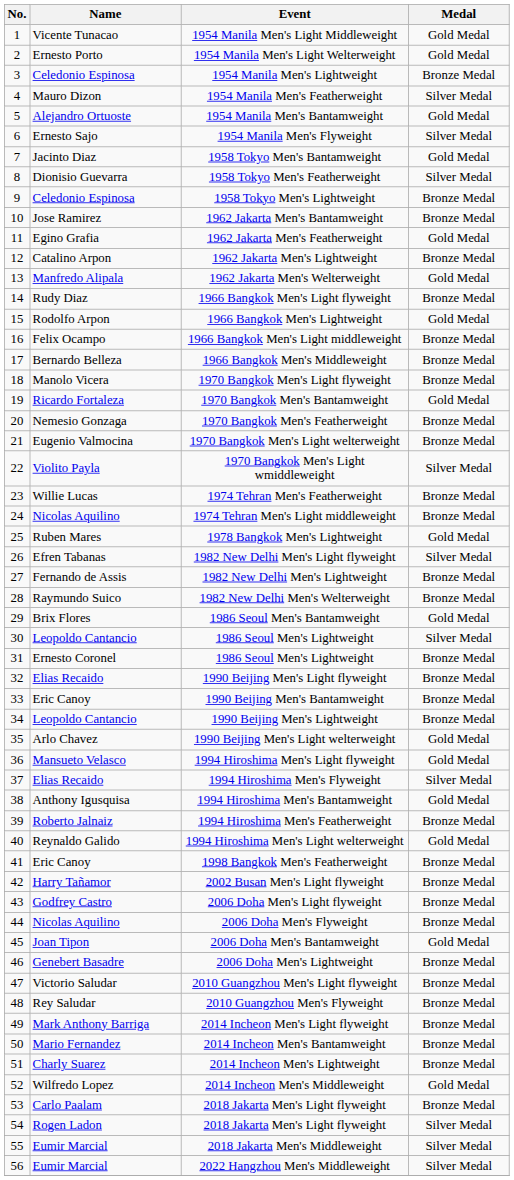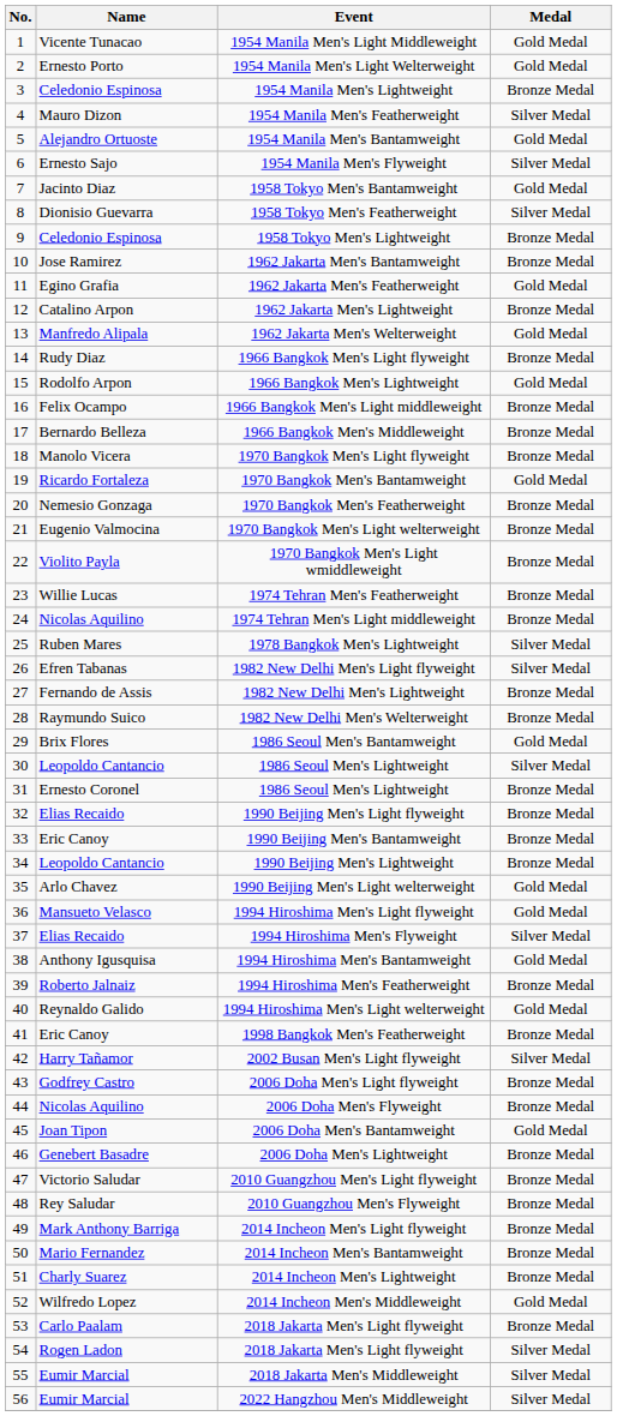1970 Bangkok Men's Light wmiddleweight | Medal: Silver Medal -> Bronze Medal
1978 Bangkok Men's Lightweight | Medal: Gold Medal -> Silver Medal
2002 Busan Men's Light flyweight | Medal: Bronze Medal -> Silver Medal
